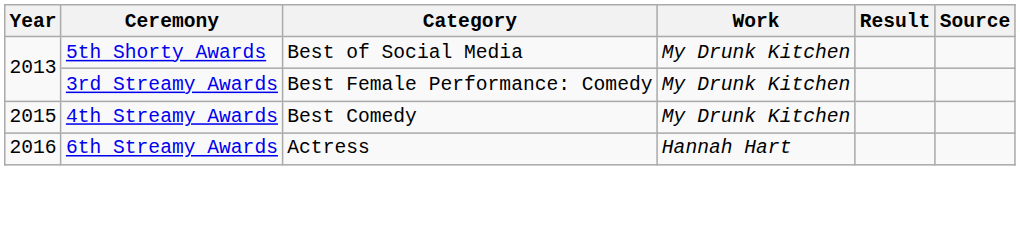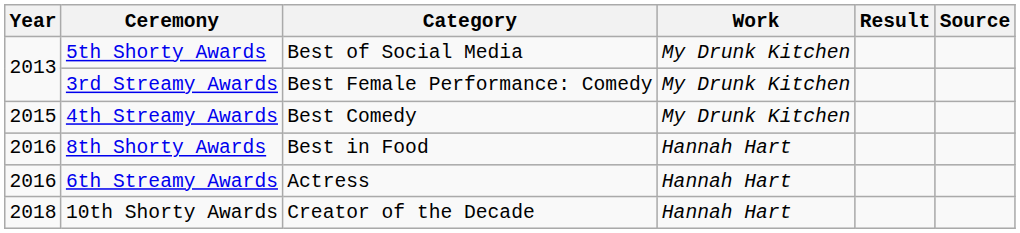+ row: 2016 | 8th Shorty Awards | Best in Food | Hannah Hart
+ row: 2018 | 10th Shorty Awards | Creator of the Decade | Hannah Hart
